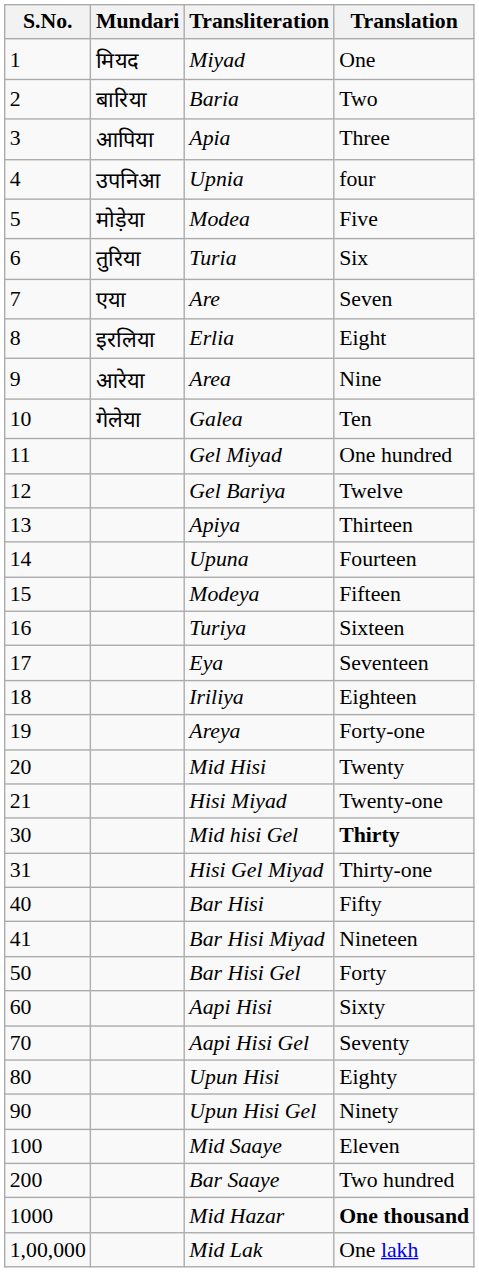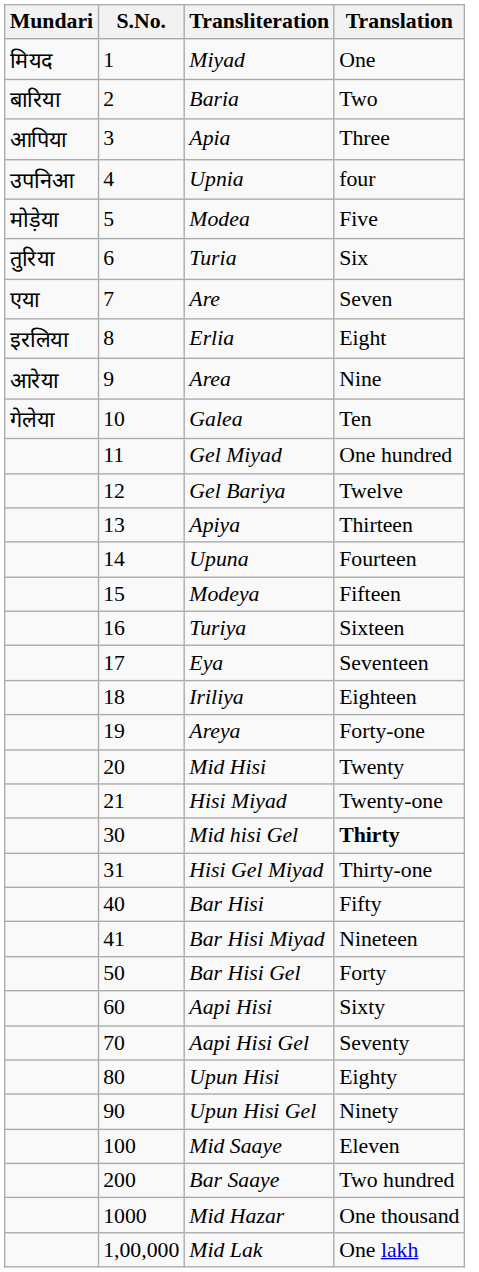columns swapped: S.No. <-> Mundari
Mid Hazar | Translation: bold -> normal
